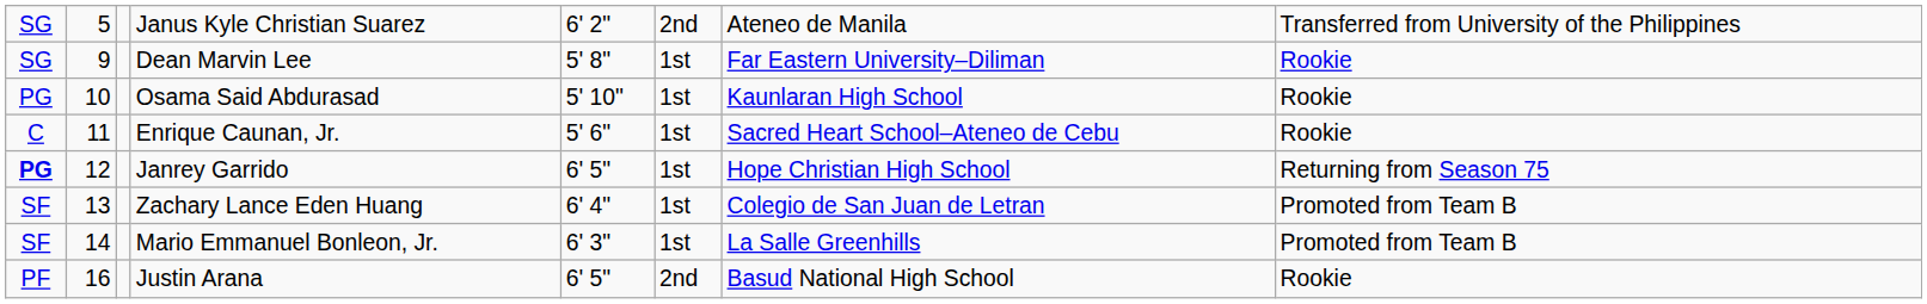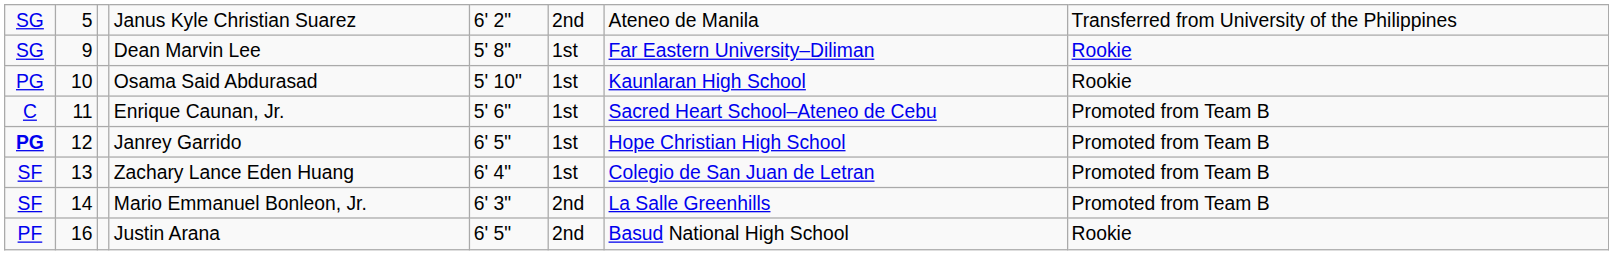Enrique Caunan, Jr. | column 8: Rookie -> Promoted from Team B
Janrey Garrido | column 8: Returning from Season 75 -> Promoted from Team B
Mario Emmanuel Bonleon, Jr. | column 6: 1st -> 2nd
